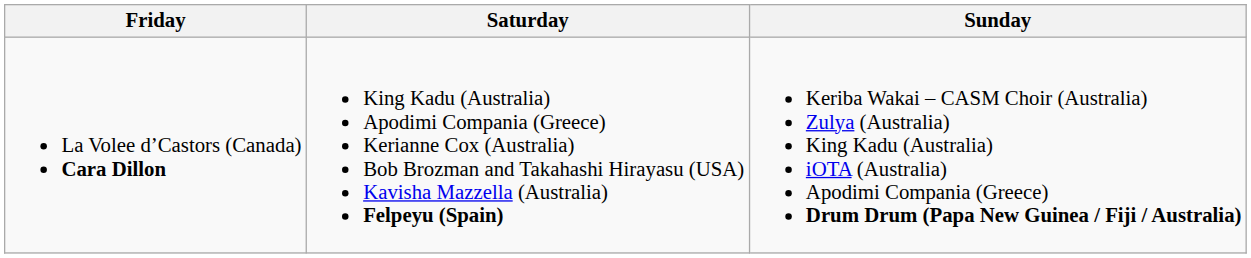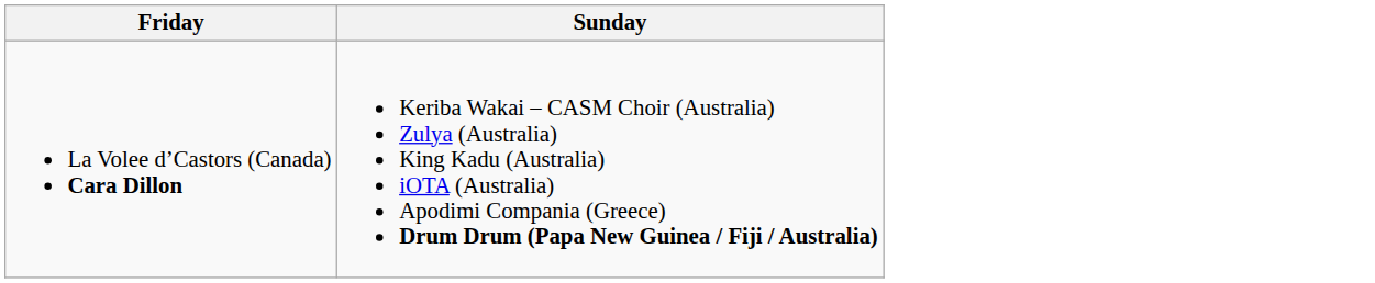- column: Saturday | King Kadu (Australia) Apodimi Compania (Greece) Kerianne Cox (Australia) Bob Brozman and Takahashi Hirayasu (USA) Kavisha Mazzella (Australia) Felpeyu (Spain)
